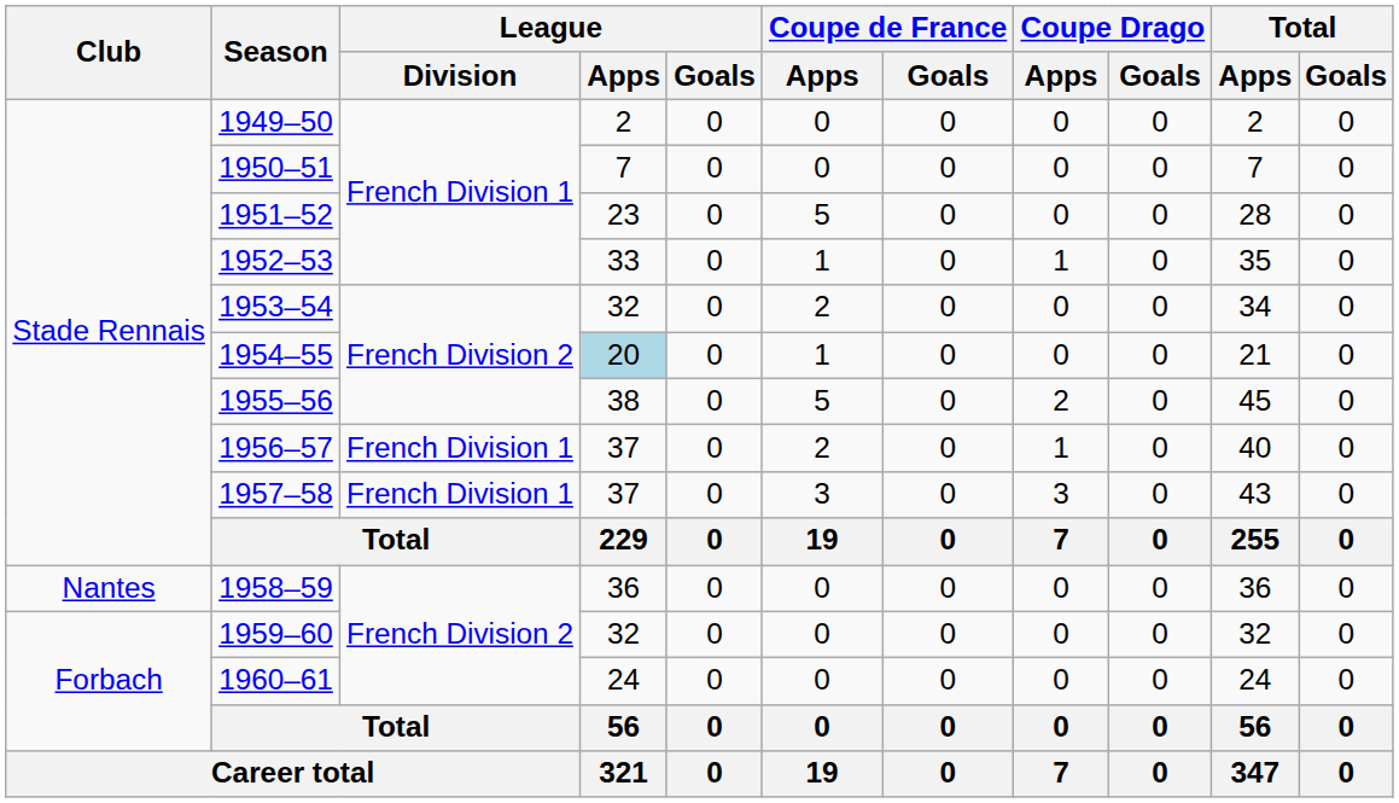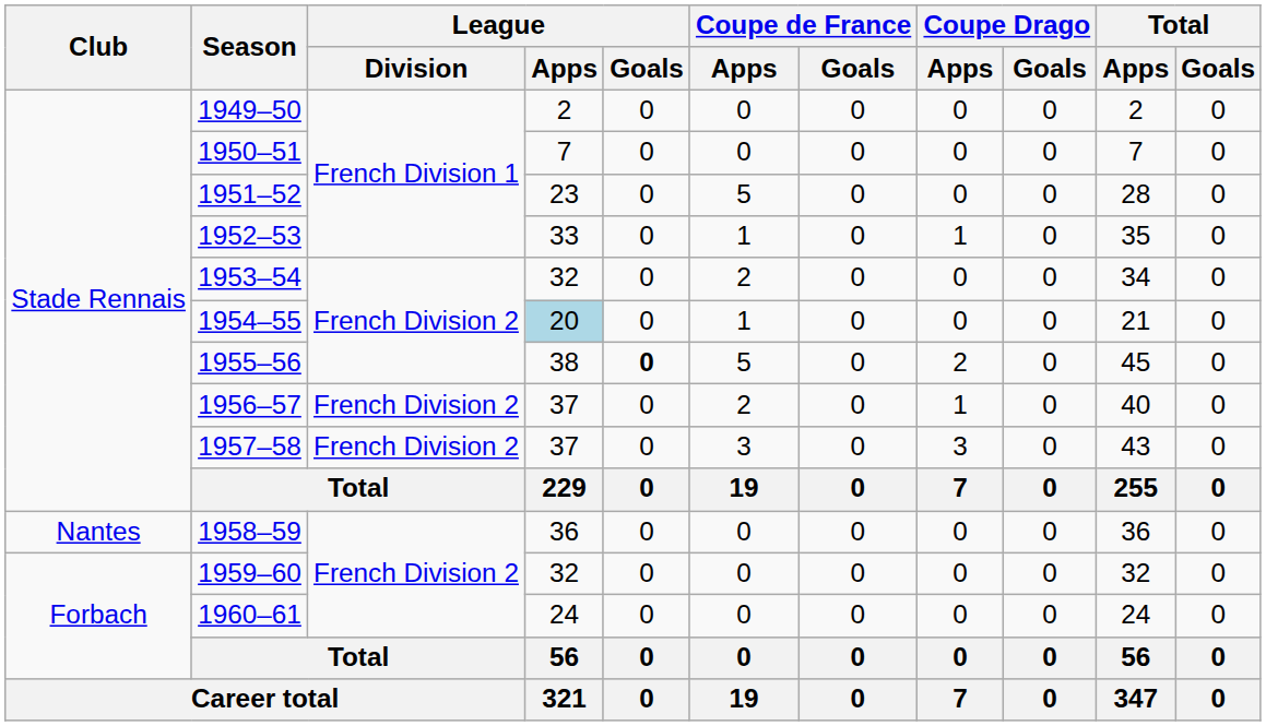1955–56 | League / Goals: normal -> bold
1956–57 | League / Division: French Division 1 -> French Division 2
1957–58 | League / Division: French Division 1 -> French Division 2
